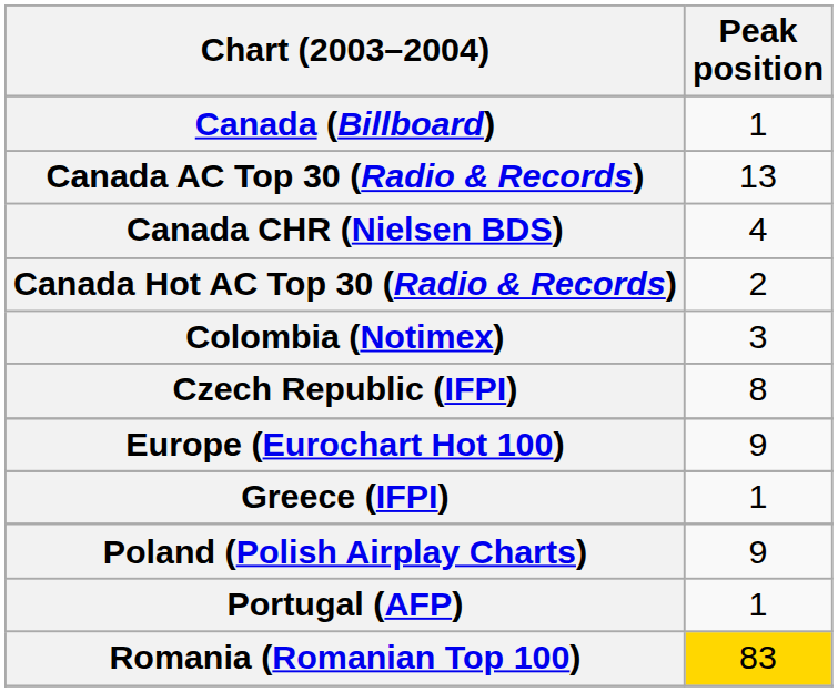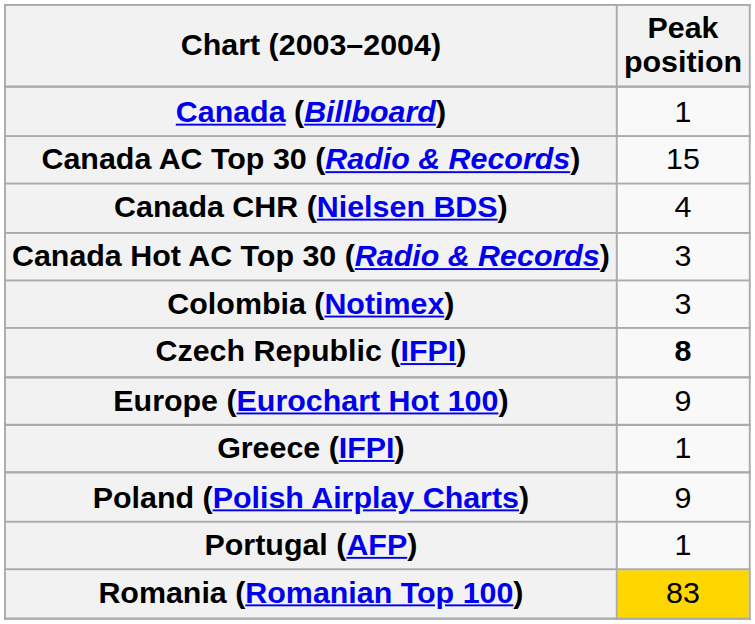Canada AC Top 30 (Radio & Records) | Peak position: 13 -> 15
Canada Hot AC Top 30 (Radio & Records) | Peak position: 2 -> 3
Czech Republic (IFPI) | Peak position: normal -> bold
